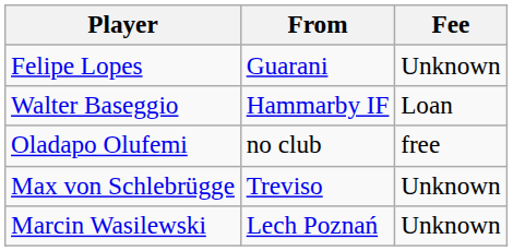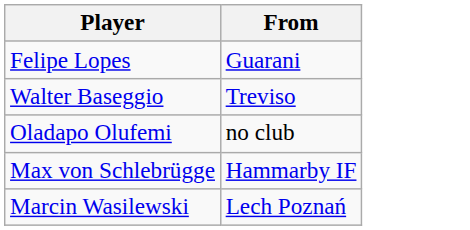- column: Fee | Unknown | Loan | free | Unknown | Unknown
Walter Baseggio | From: Hammarby IF -> Treviso
Max von Schlebrügge | From: Treviso -> Hammarby IF
